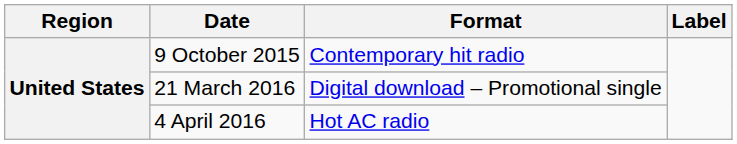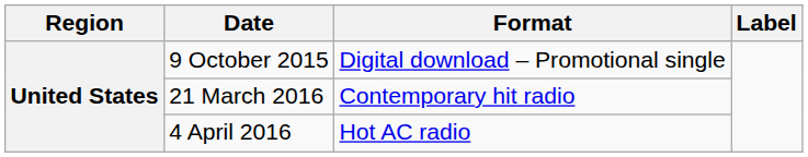9 October 2015 | Format: Contemporary hit radio -> Digital download – Promotional single
21 March 2016 | Format: Digital download – Promotional single -> Contemporary hit radio
